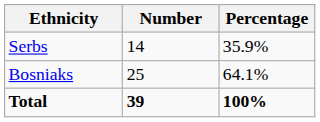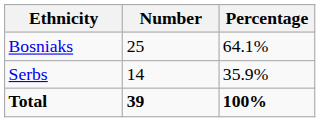rows swapped: Bosniaks <-> Serbs
